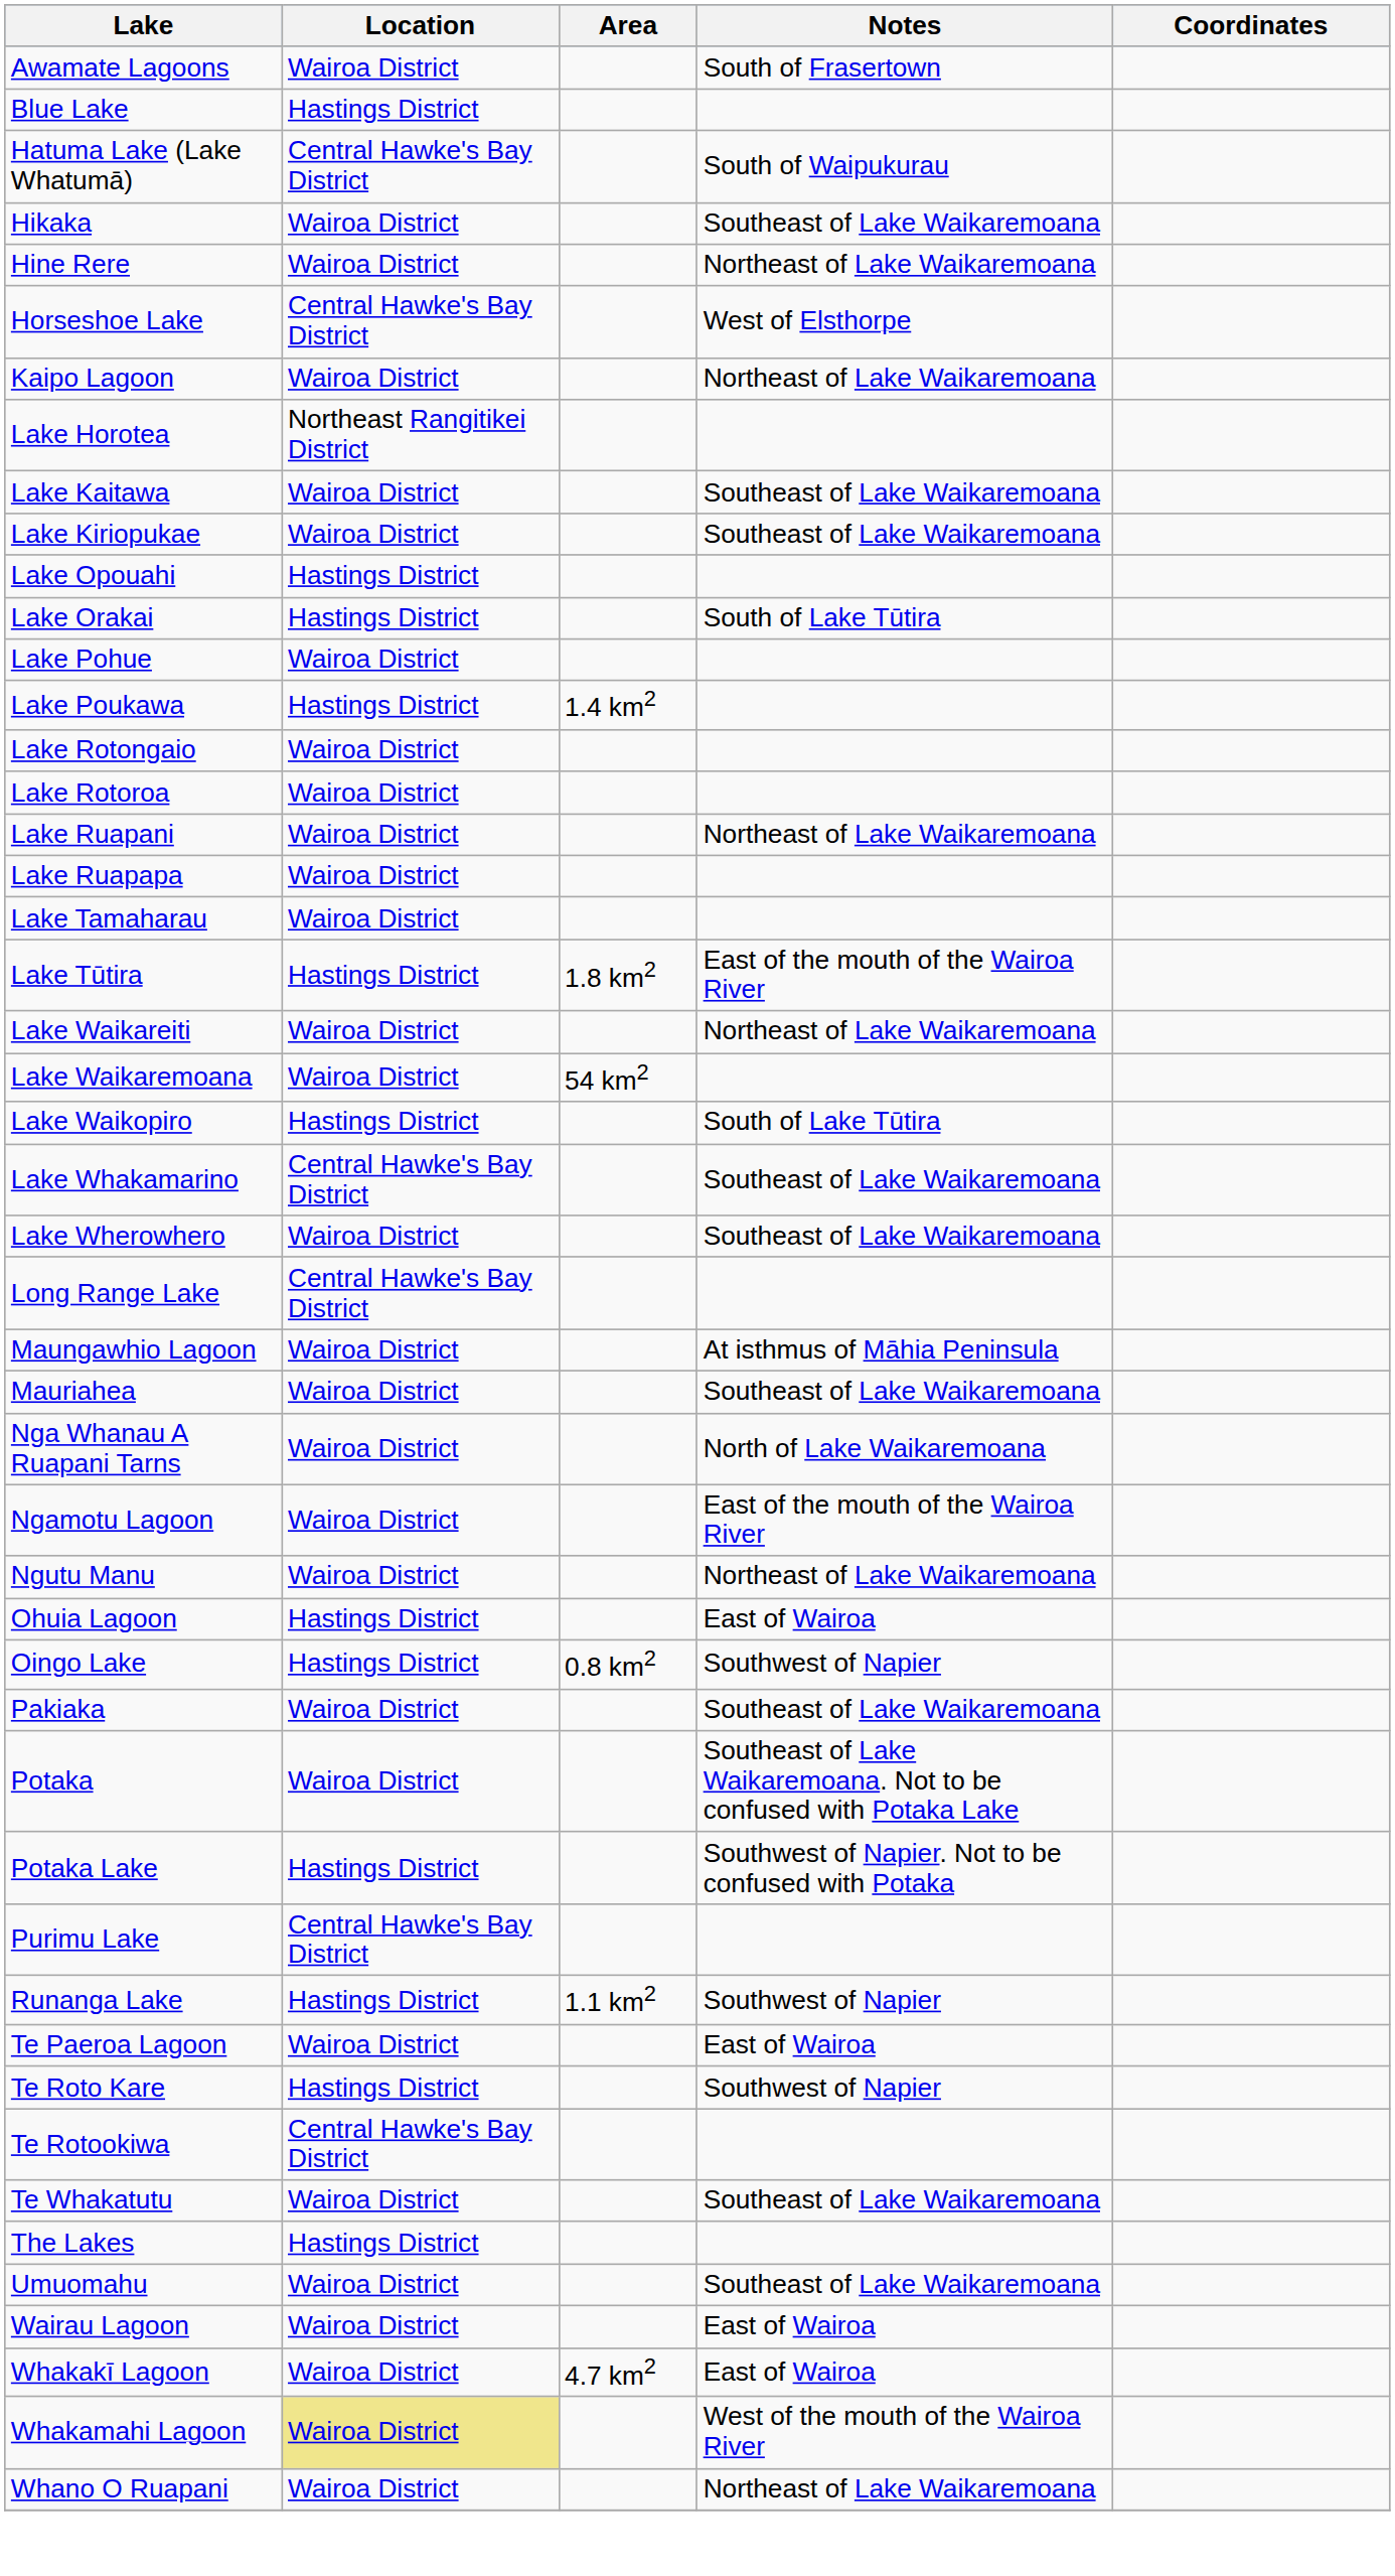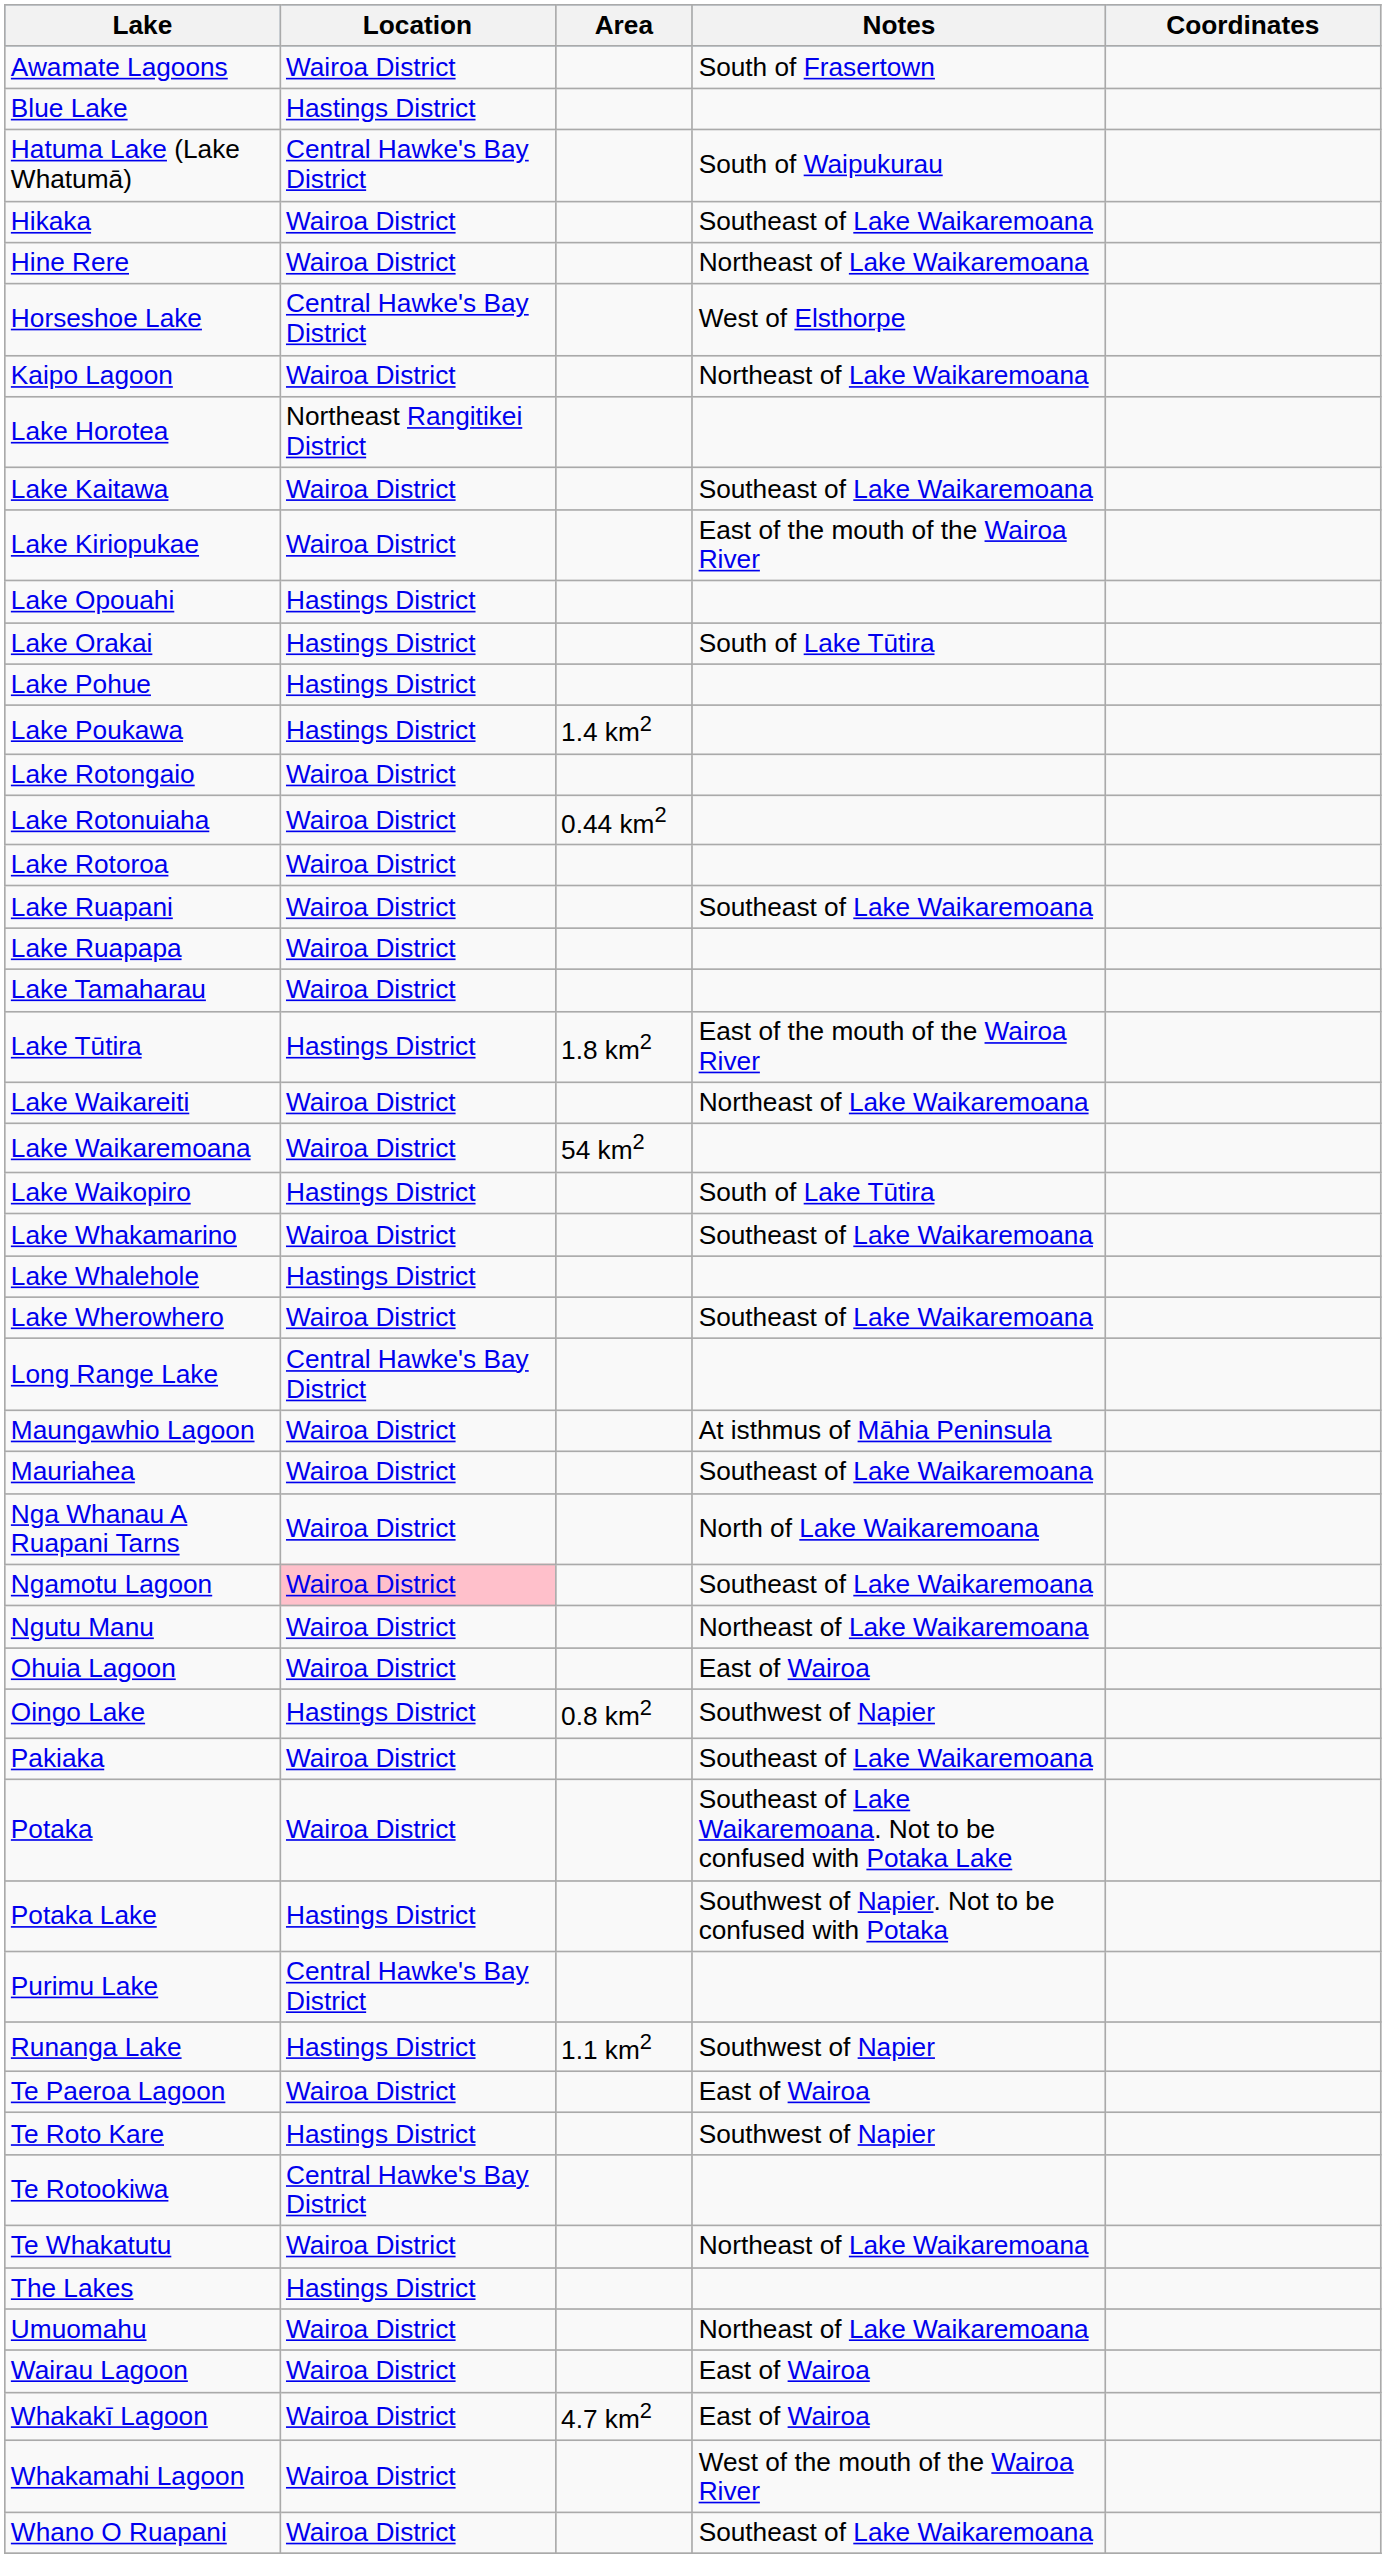Lake Kiriopukae | Notes: Southeast of Lake Waikaremoana -> East of the mouth of the Wairoa River
Lake Pohue | Location: Wairoa District -> Hastings District
+ row: Lake Rotonuiaha | Wairoa District | 0.44 km2
Lake Ruapani | Notes: Northeast of Lake Waikaremoana -> Southeast of Lake Waikaremoana
Lake Whakamarino | Location: Central Hawke's Bay District -> Wairoa District
+ row: Lake Whalehole | Hastings District
Ngamotu Lagoon | Location: no background -> pink background
Ngamotu Lagoon | Notes: East of the mouth of the Wairoa River -> Southeast of Lake Waikaremoana
Ohuia Lagoon | Location: Hastings District -> Wairoa District
Te Whakatutu | Notes: Southeast of Lake Waikaremoana -> Northeast of Lake Waikaremoana
Umuomahu | Notes: Southeast of Lake Waikaremoana -> Northeast of Lake Waikaremoana
Whakamahi Lagoon | Location: khaki background -> no background
Whano O Ruapani | Notes: Northeast of Lake Waikaremoana -> Southeast of Lake Waikaremoana
